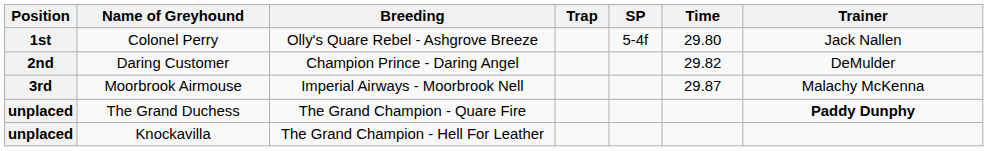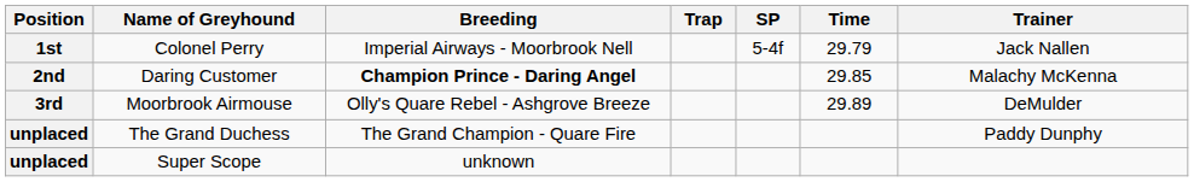Colonel Perry | Breeding: Olly's Quare Rebel - Ashgrove Breeze -> Imperial Airways - Moorbrook Nell
Colonel Perry | Time: 29.80 -> 29.79
Daring Customer | Breeding: normal -> bold
Daring Customer | Time: 29.82 -> 29.85
Daring Customer | Trainer: DeMulder -> Malachy McKenna
Moorbrook Airmouse | Breeding: Imperial Airways - Moorbrook Nell -> Olly's Quare Rebel - Ashgrove Breeze
Moorbrook Airmouse | Time: 29.87 -> 29.89
Moorbrook Airmouse | Trainer: Malachy McKenna -> DeMulder
The Grand Duchess | Trainer: bold -> normal
+ row: unplaced | Super Scope | unknown
- row: unplaced | Knockavilla | The Grand Champion - Hell For Leather
